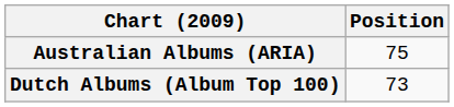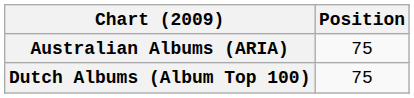Dutch Albums (Album Top 100) | Position: 73 -> 75
